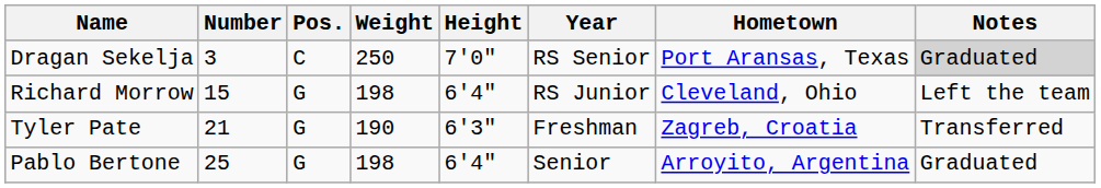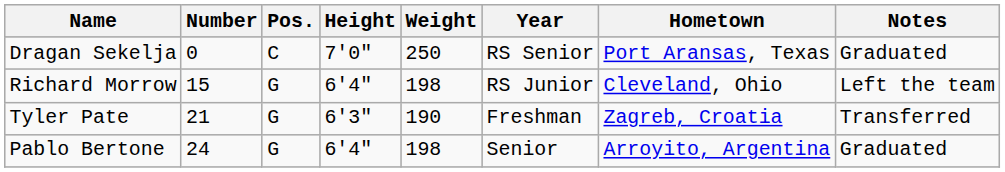columns swapped: Height <-> Weight
Dragan Sekelja | Number: 3 -> 0
Dragan Sekelja | Notes: lightgrey background -> no background
Pablo Bertone | Number: 25 -> 24
